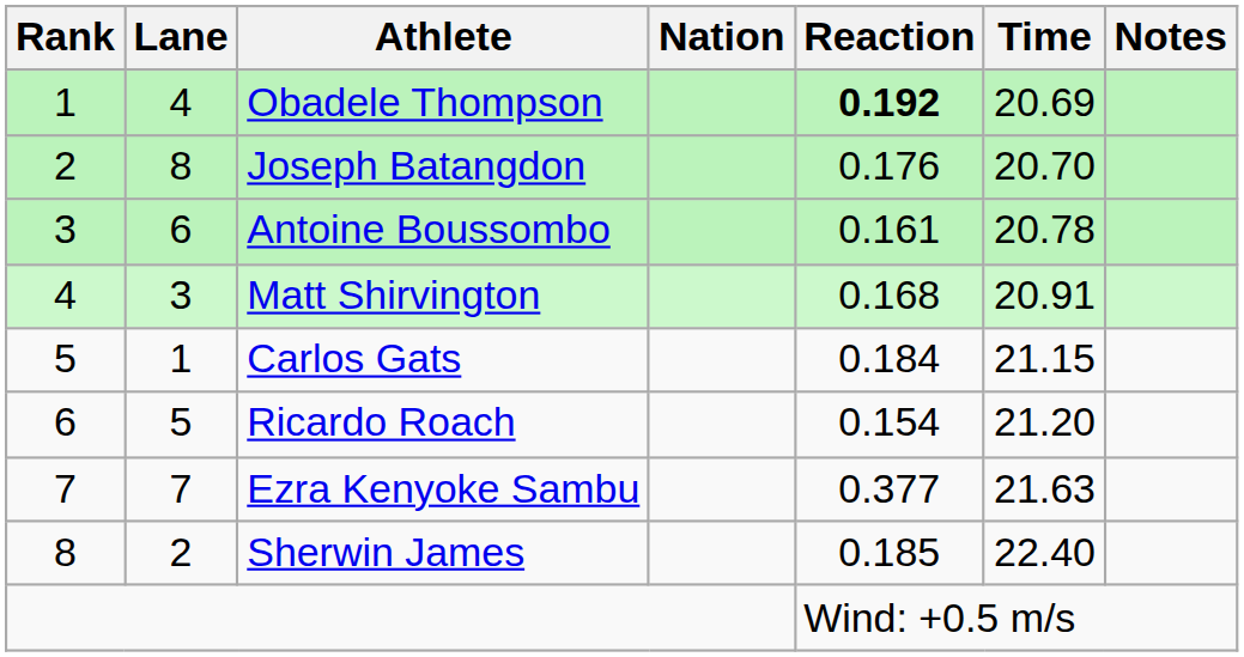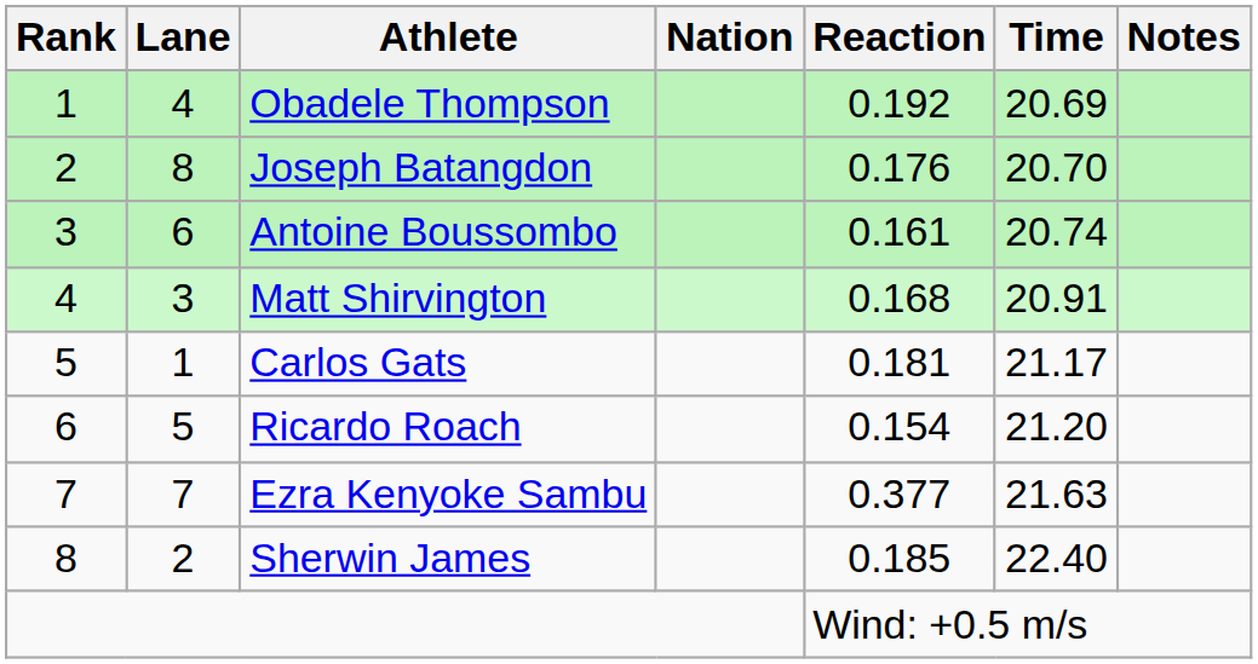Obadele Thompson | Reaction: bold -> normal
Antoine Boussombo | Time: 20.78 -> 20.74
Carlos Gats | Reaction: 0.184 -> 0.181
Carlos Gats | Time: 21.15 -> 21.17
